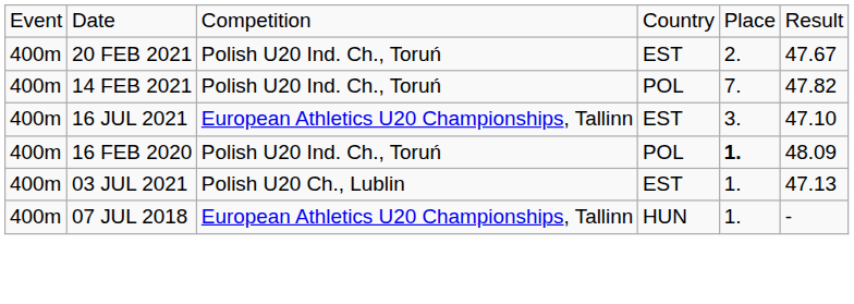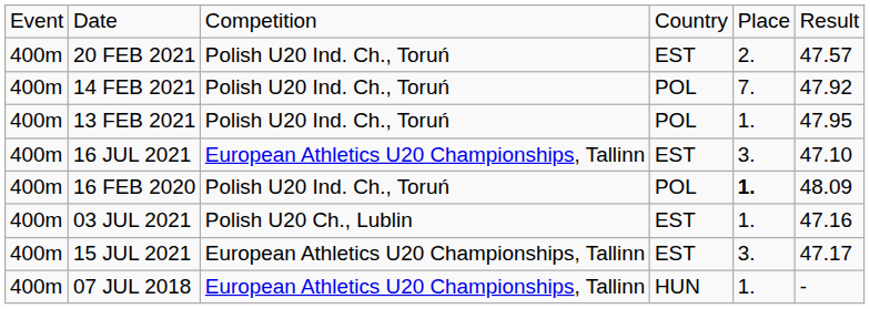20 FEB 2021 | column 6: 47.67 -> 47.57
14 FEB 2021 | column 6: 47.82 -> 47.92
+ row: 400m | 13 FEB 2021 | Polish U20 Ind. Ch., Toruń | POL | 1. | 47.95
03 JUL 2021 | column 6: 47.13 -> 47.16
+ row: 400m | 15 JUL 2021 | European Athletics U20 Championships, Tallinn | EST | 3. | 47.17
